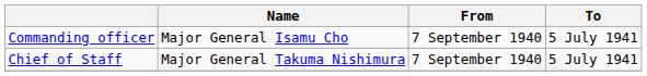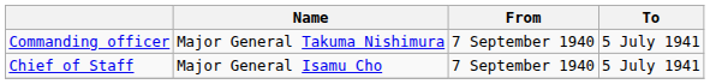Commanding officer | Name: Major General Isamu Cho -> Major General Takuma Nishimura
Chief of Staff | Name: Major General Takuma Nishimura -> Major General Isamu Cho
